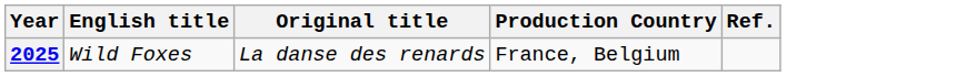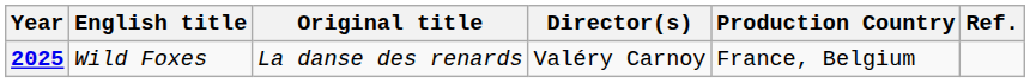+ column: Director(s) | Valéry Carnoy
